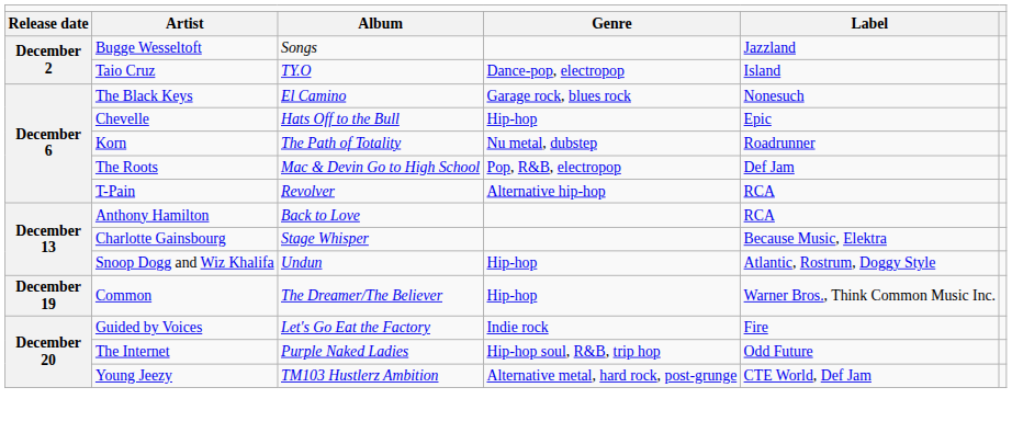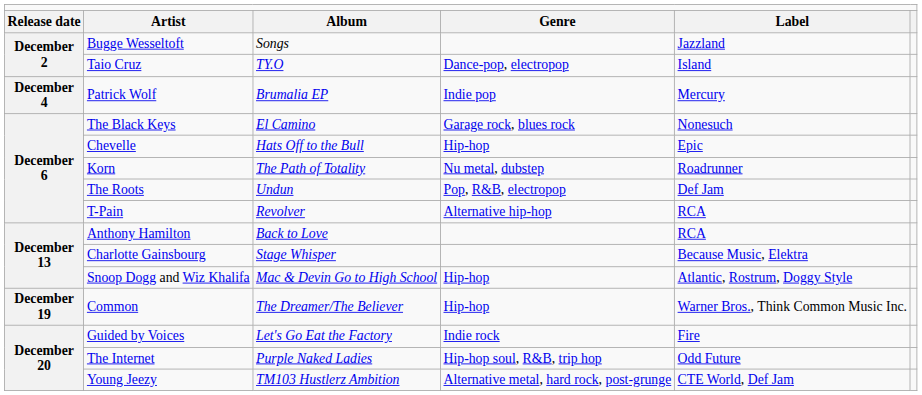+ row: December 4 | Patrick Wolf | Brumalia EP | Indie pop | Mercury
The Roots | column 3: Mac & Devin Go to High School -> Undun
Snoop Dogg and Wiz Khalifa | column 3: Undun -> Mac & Devin Go to High School
